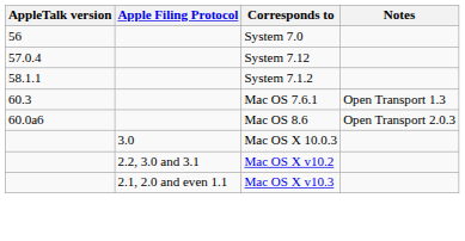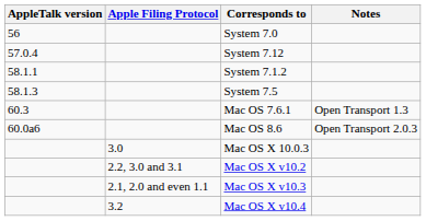+ row: 58.1.3 | System 7.5
+ row: 3.2 | Mac OS X v10.4
